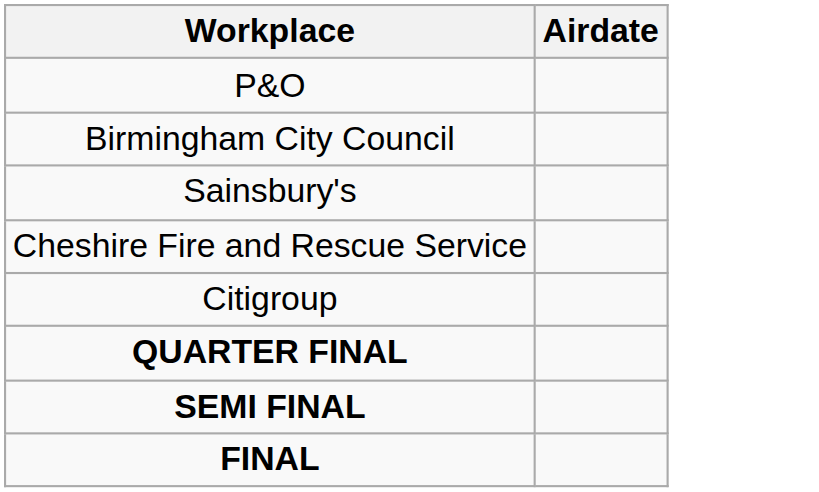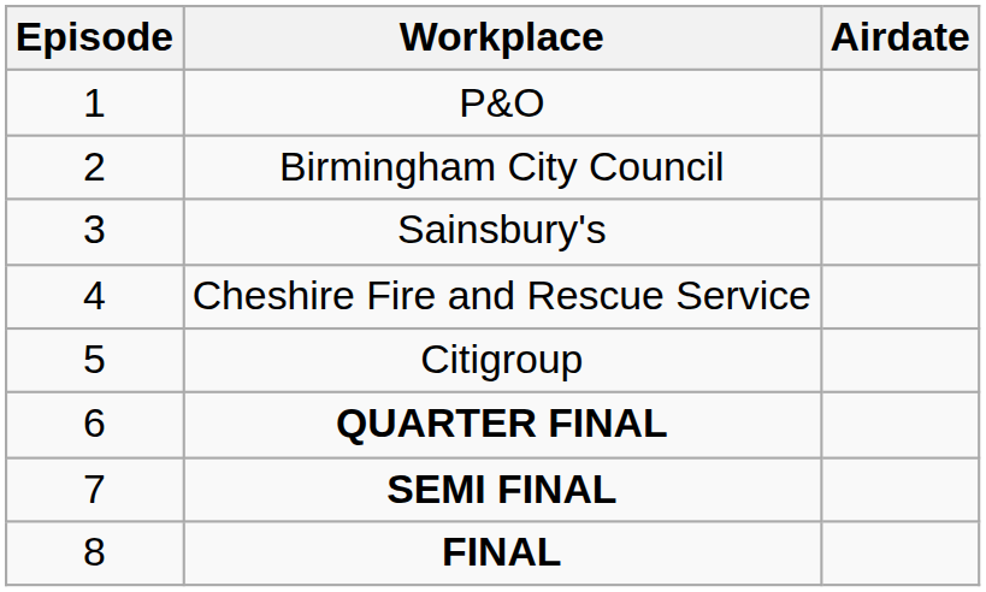+ column: Episode | 1 | 2 | 3 | 4 | 5 | 6 | 7 | 8
